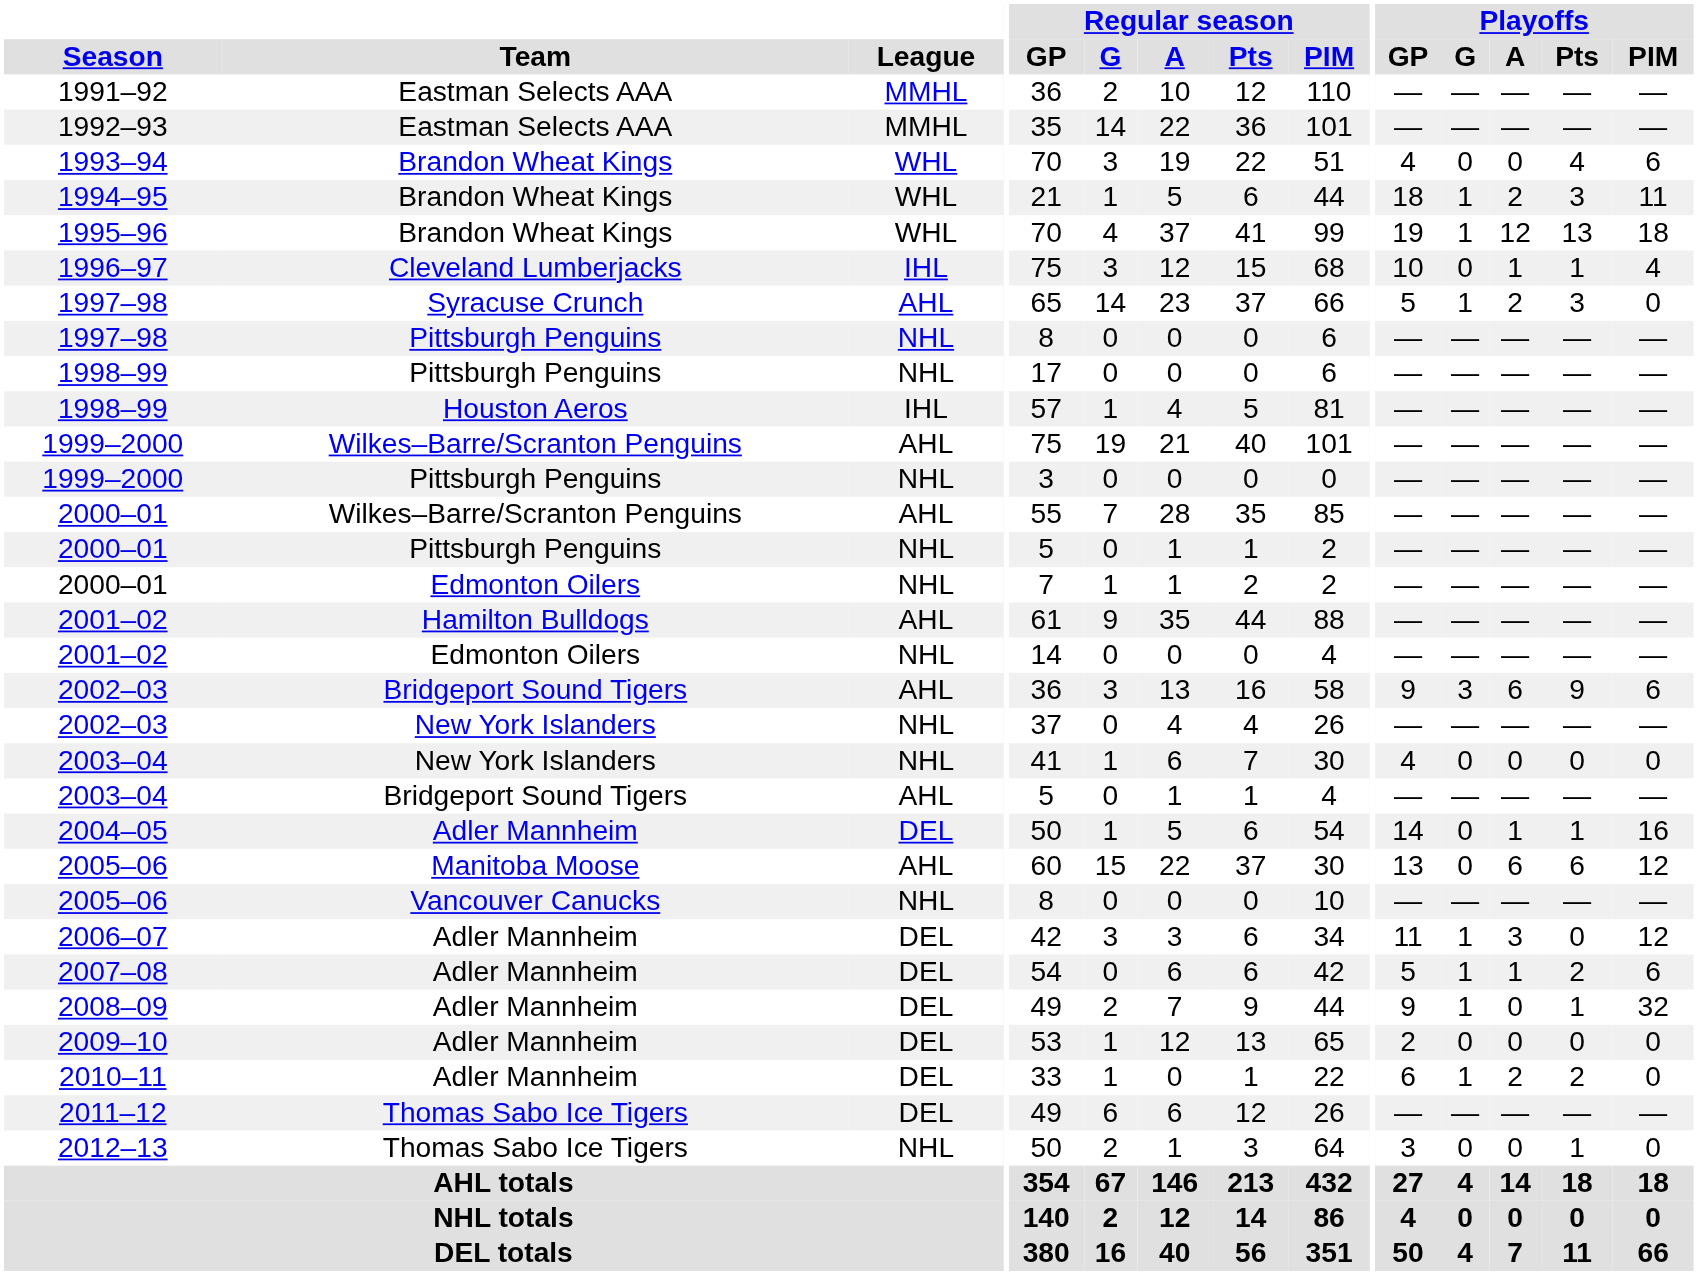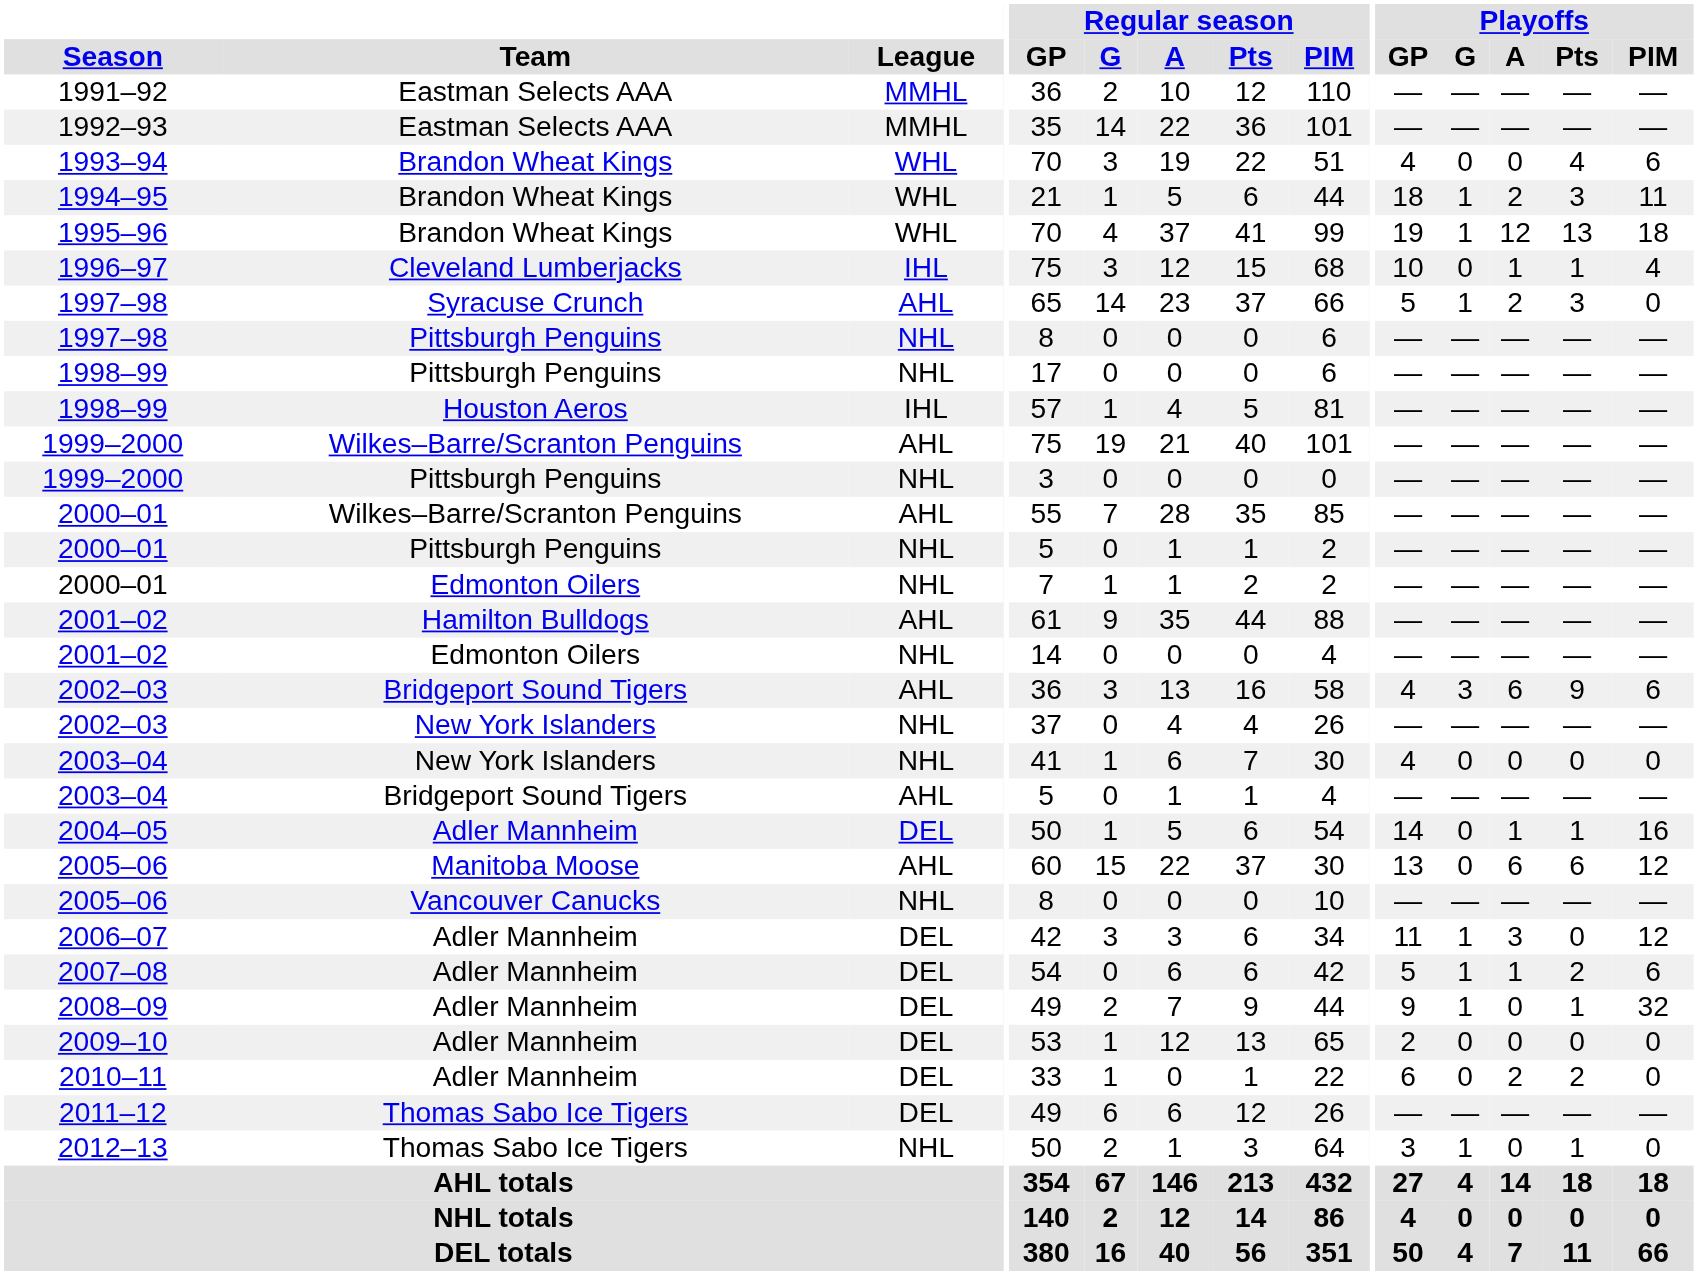2002–03 / Bridgeport Sound Tigers | Playoffs / GP: 9 -> 4
2010–11 | Playoffs / G: 1 -> 0
2012–13 | Playoffs / G: 0 -> 1
